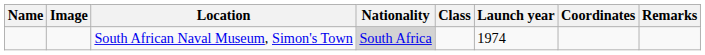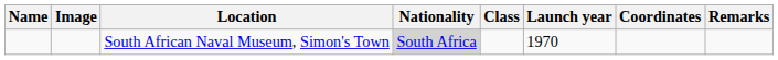South African Naval Museum, Simon's Town | Launch year: 1974 -> 1970
